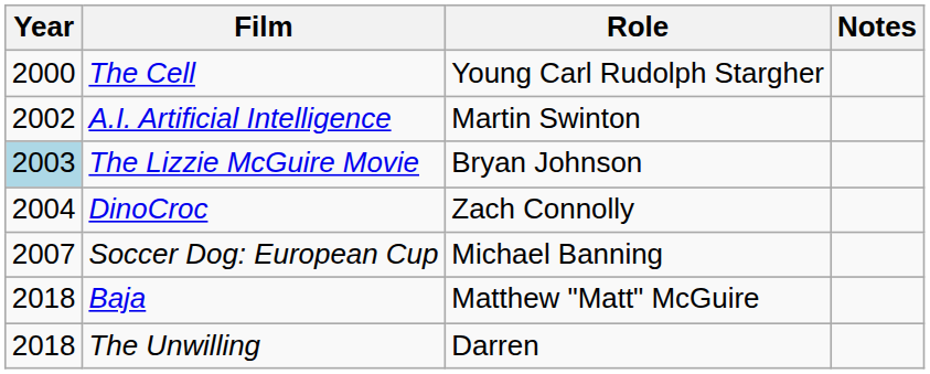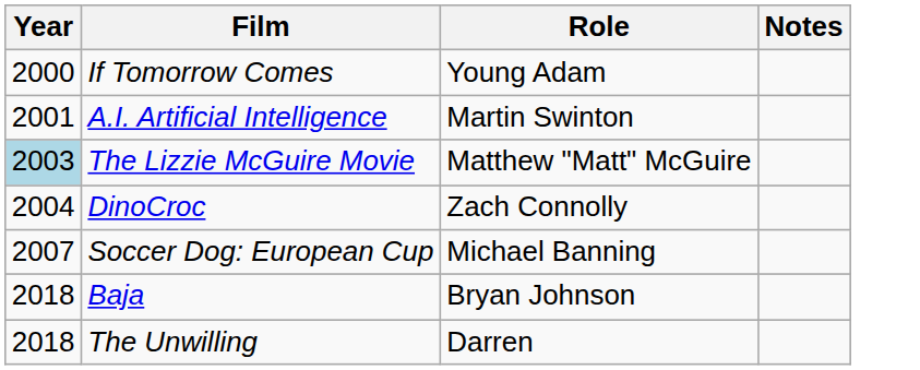+ row: 2000 | If Tomorrow Comes | Young Adam
- row: 2000 | The Cell | Young Carl Rudolph Stargher
A.I. Artificial Intelligence | Year: 2002 -> 2001
The Lizzie McGuire Movie | Role: Bryan Johnson -> Matthew "Matt" McGuire
Baja | Role: Matthew "Matt" McGuire -> Bryan Johnson
